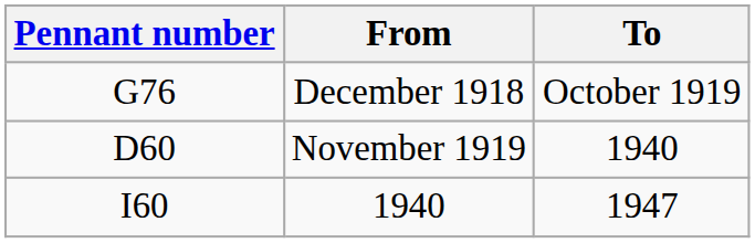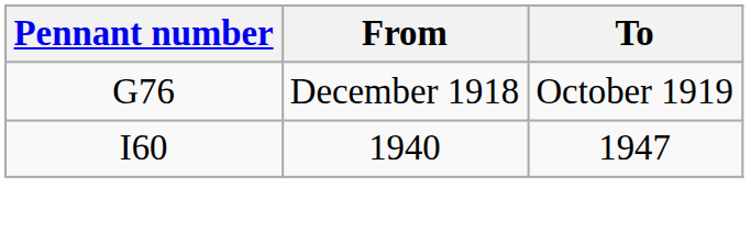- row: D60 | November 1919 | 1940
